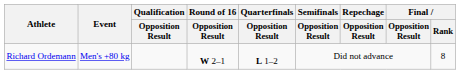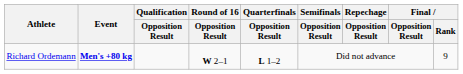Richard Ordemann | Event: normal -> bold
Richard Ordemann | Final / Rank: 8 -> 9
